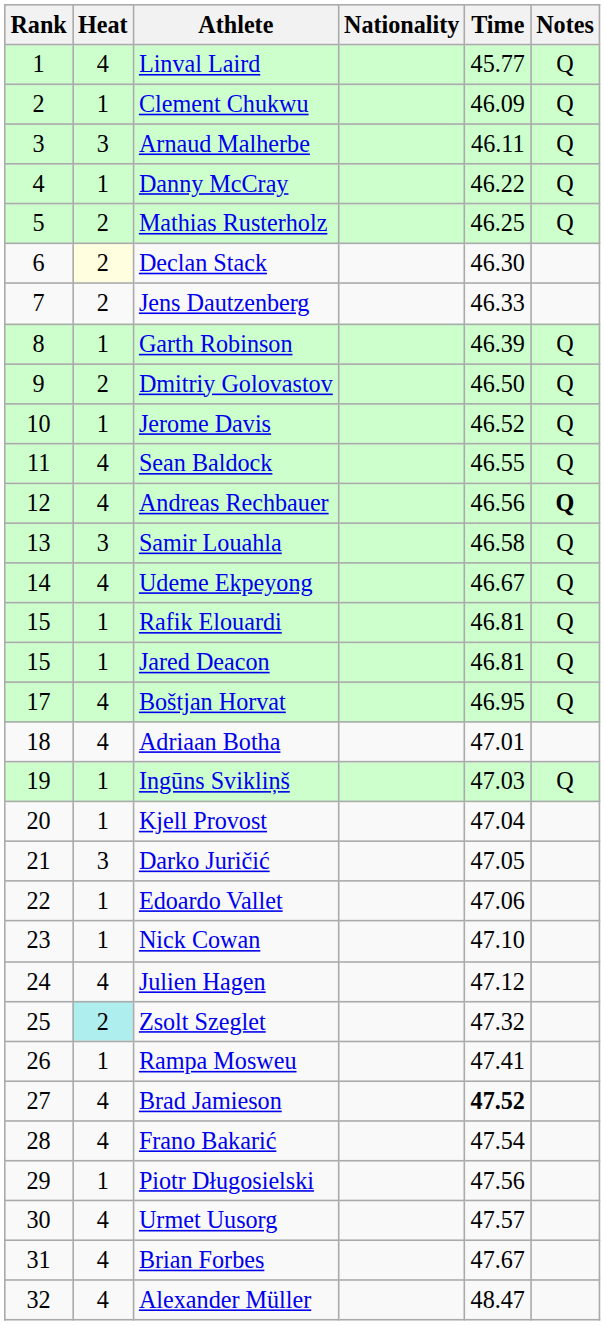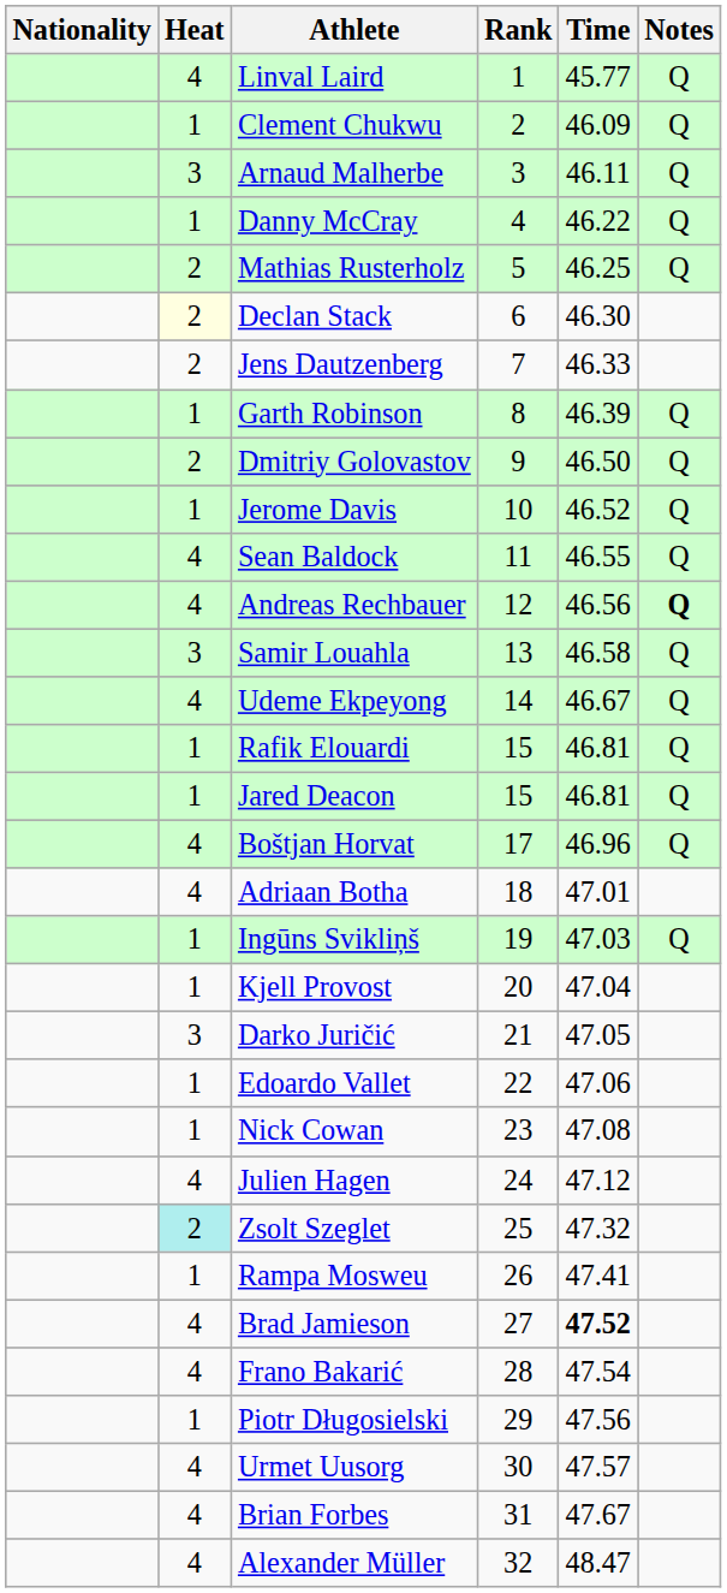columns swapped: Rank <-> Nationality
Boštjan Horvat | Time: 46.95 -> 46.96
Nick Cowan | Time: 47.10 -> 47.08
